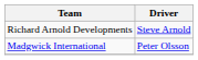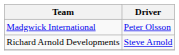rows swapped: Madgwick International <-> Richard Arnold Developments
